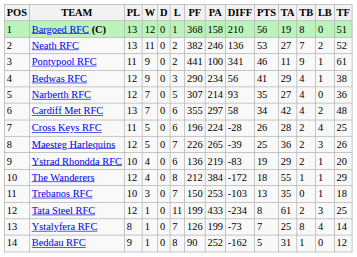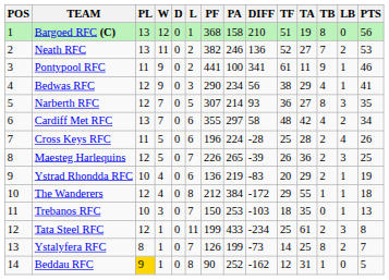columns swapped: TF <-> PTS
Narberth RFC | TB: 4 -> 8
Narberth RFC | LB: 0 -> 3
Ystalyfera RFC | LB: 4 -> 2
Beddau RFC | PL: no background -> gold background
